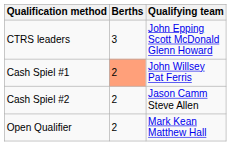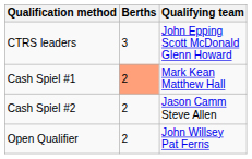Cash Spiel #1 | Qualifying team: John Willsey Pat Ferris -> Mark Kean Matthew Hall
Open Qualifier | Qualifying team: Mark Kean Matthew Hall -> John Willsey Pat Ferris
